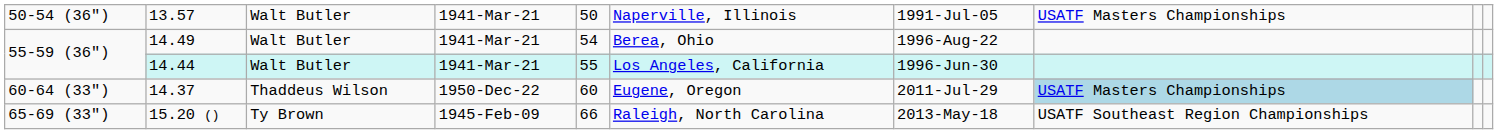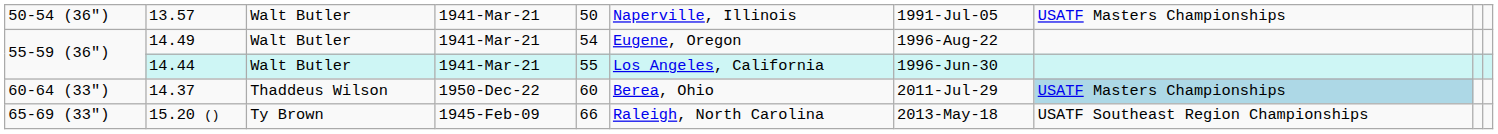14.49 | column 6: Berea, Ohio -> Eugene, Oregon
14.37 | column 6: Eugene, Oregon -> Berea, Ohio
